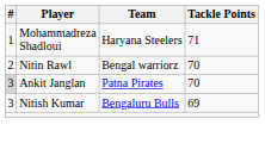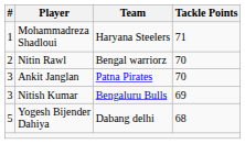Ankit Janglan | #: lightgrey background -> no background
+ row: 5 | Yogesh Bijender Dahiya | Dabang delhi | 68
